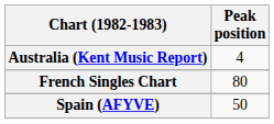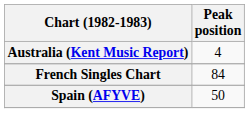French Singles Chart | Peak position: 80 -> 84
